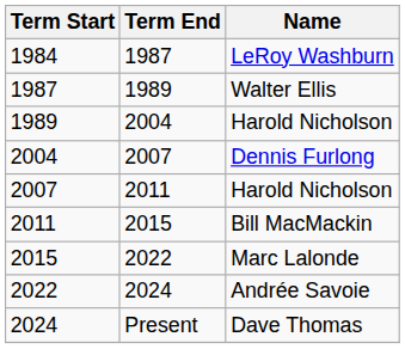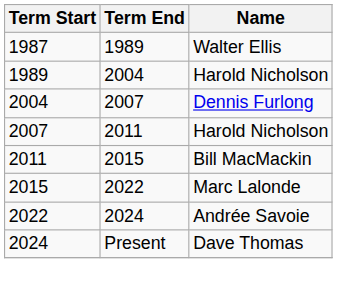- row: 1984 | 1987 | LeRoy Washburn
